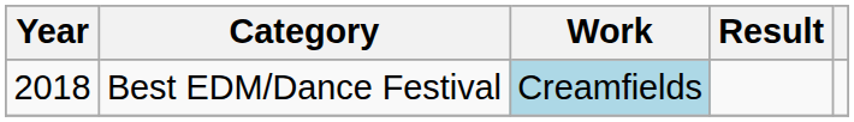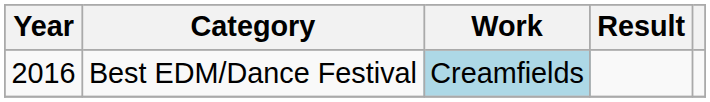Best EDM/Dance Festival | Year: 2018 -> 2016
